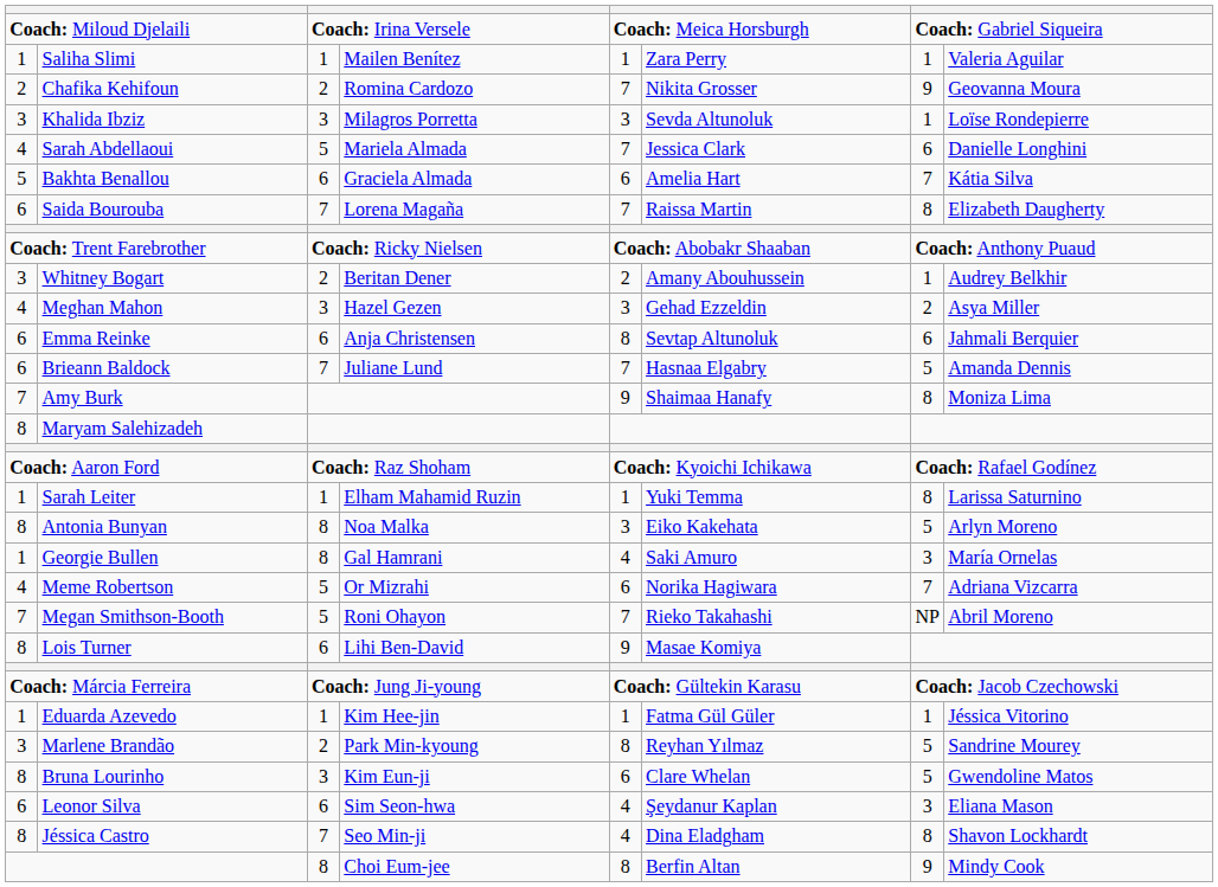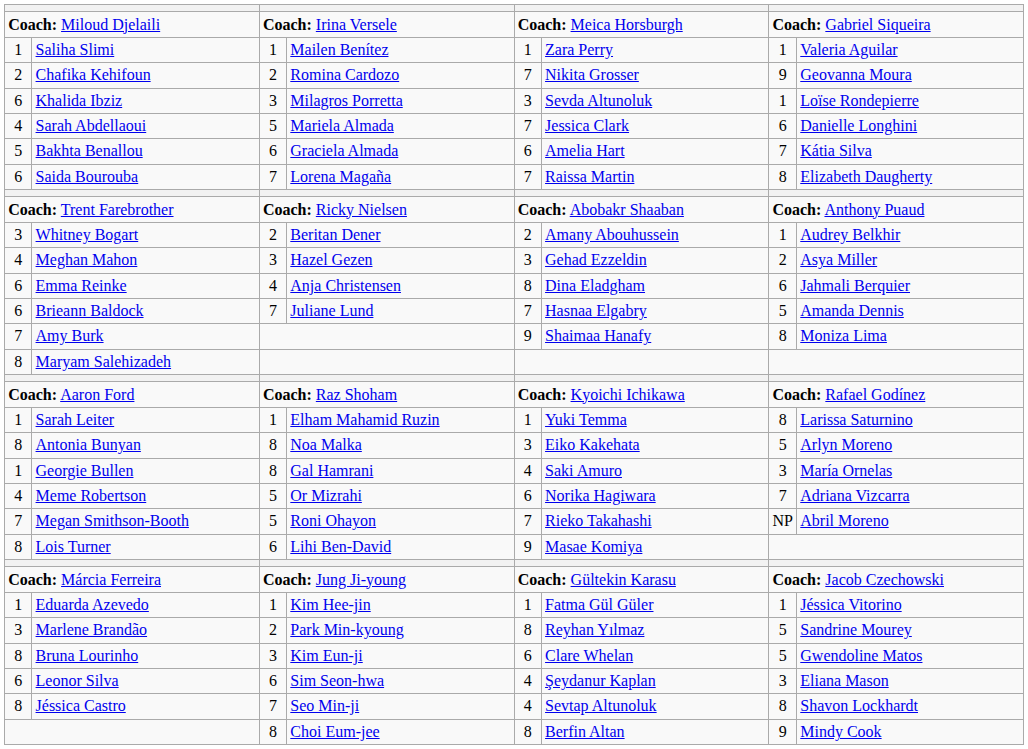Khalida Ibziz | column 1: 3 -> 6
Emma Reinke | column 3: 6 -> 4
Emma Reinke | column 6: Sevtap Altunoluk -> Dina Eladgham
Jéssica Castro | column 6: Dina Eladgham -> Sevtap Altunoluk
